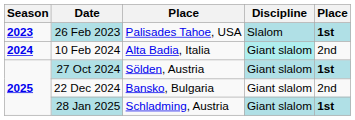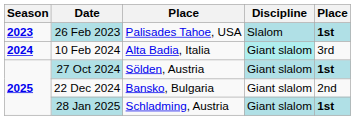10 Feb 2024 | column 5: 2nd -> 3rd
